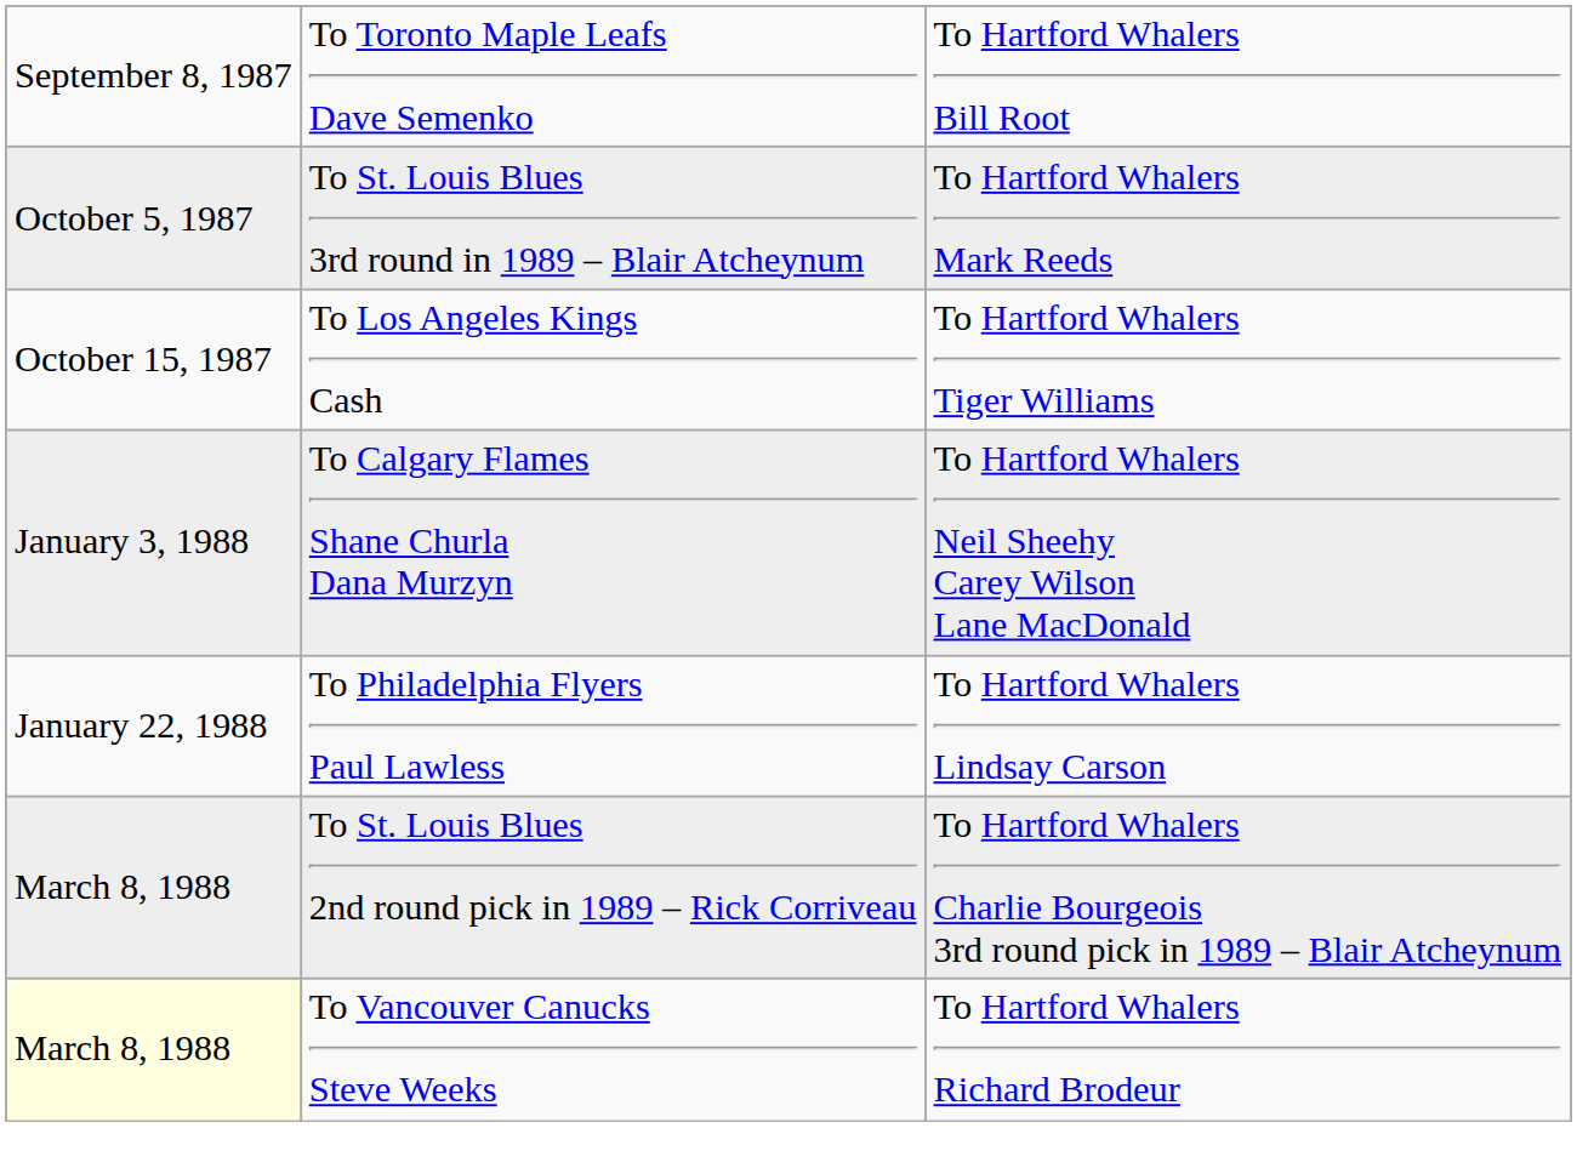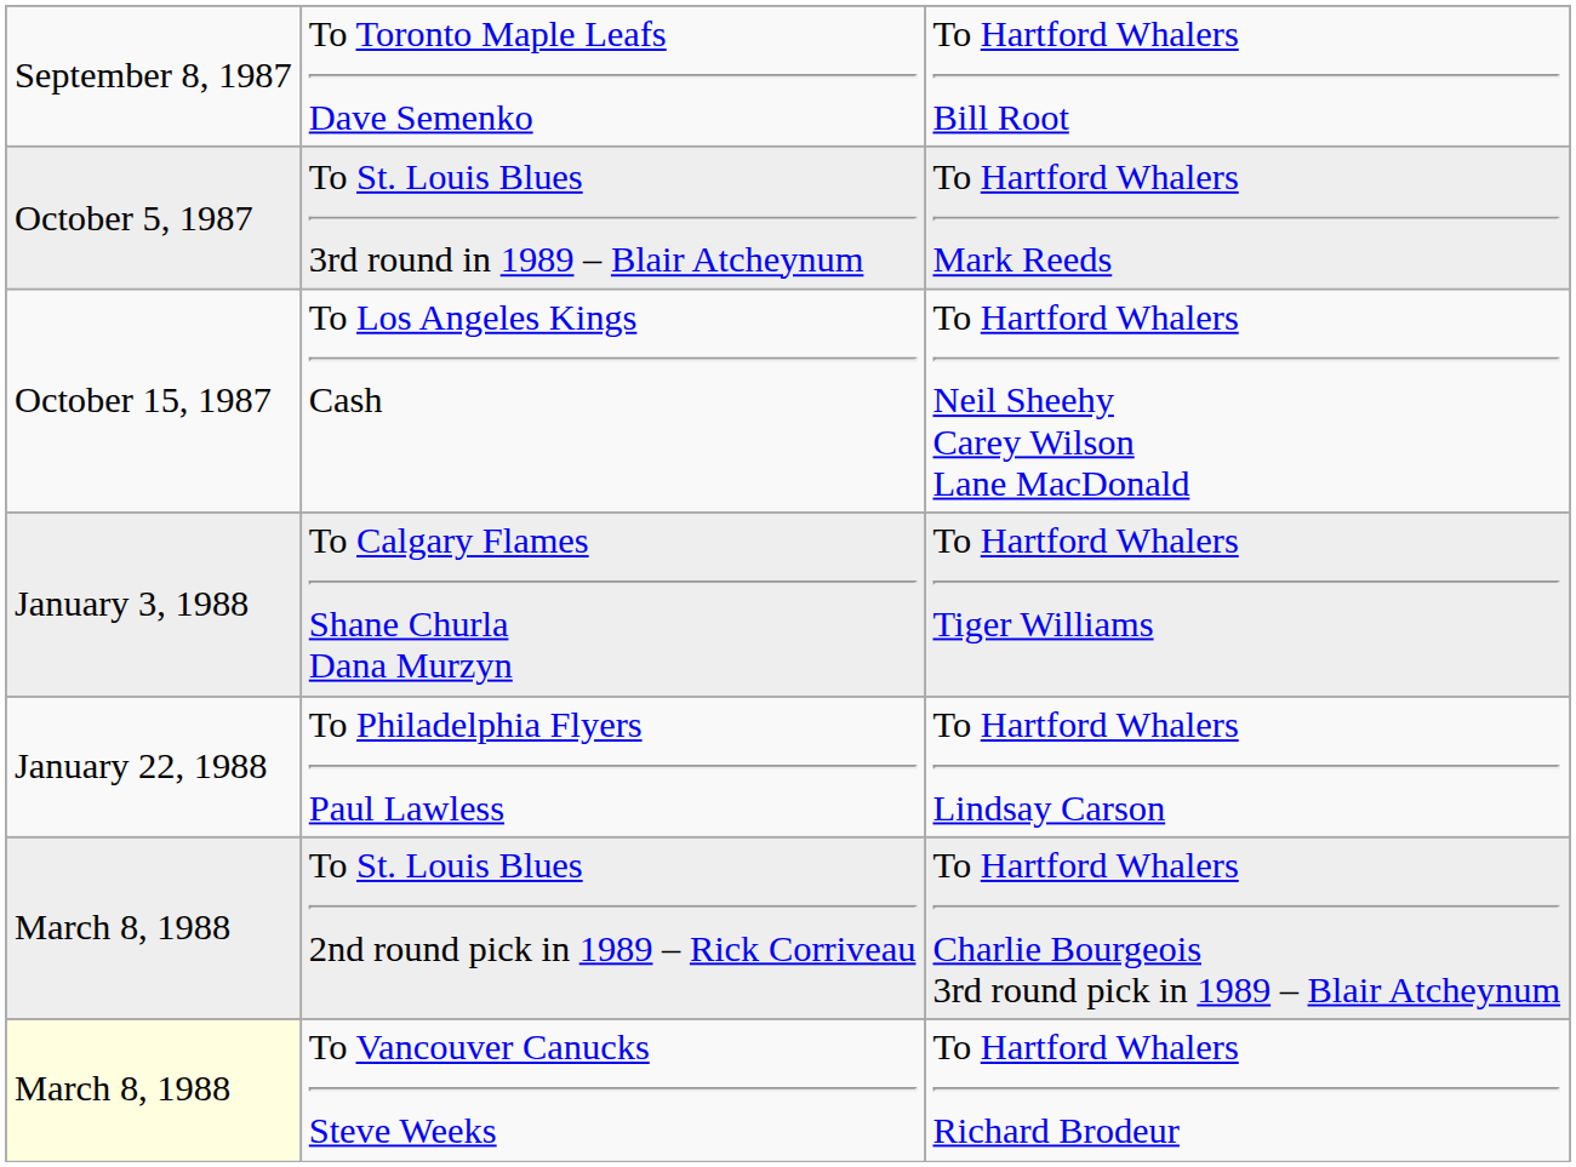To Los Angeles Kings Cash | column 3: To Hartford Whalers Tiger Williams -> To Hartford Whalers Neil Sheehy Carey Wilson Lane MacDonald
To Calgary Flames Shane Churla Dana Murzyn | column 3: To Hartford Whalers Neil Sheehy Carey Wilson Lane MacDonald -> To Hartford Whalers Tiger Williams
